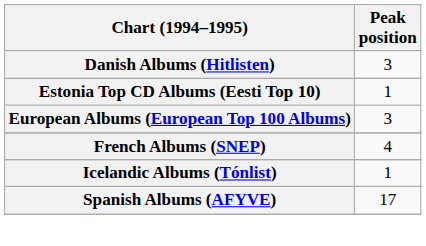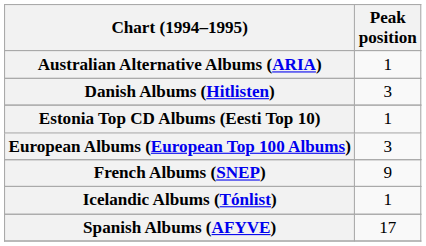+ row: Australian Alternative Albums (ARIA) | 1
French Albums (SNEP) | Peak position: 4 -> 9
